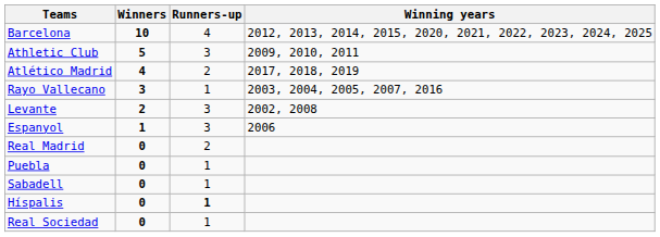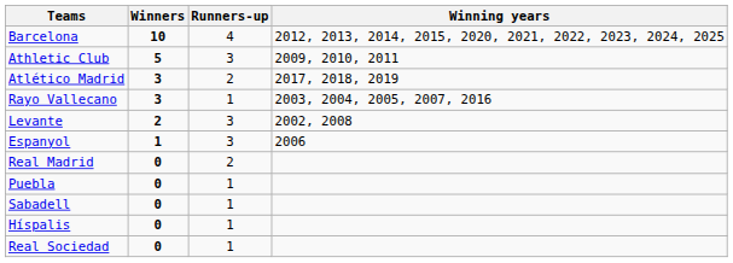Atlético Madrid | Winners: 4 -> 3
Híspalis | Runners-up: bold -> normal
